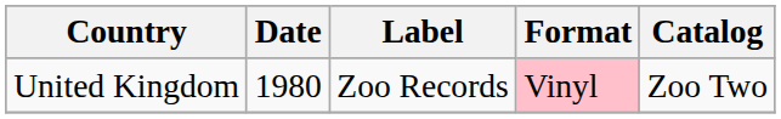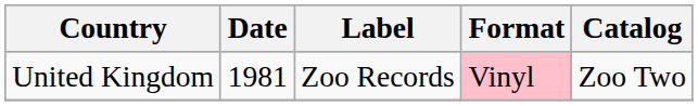United Kingdom | Date: 1980 -> 1981
